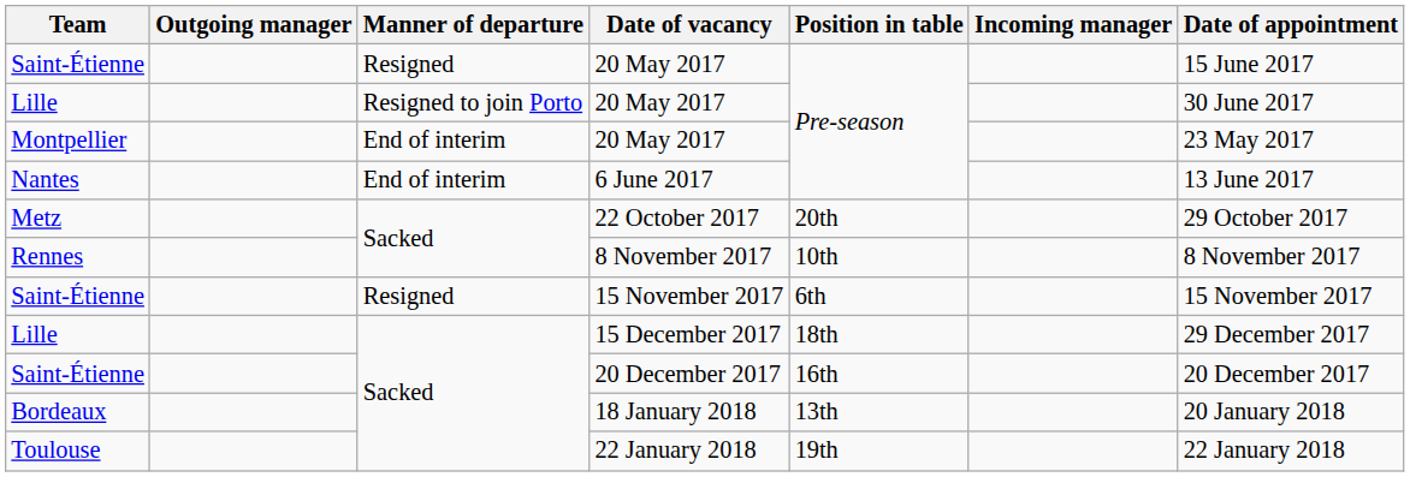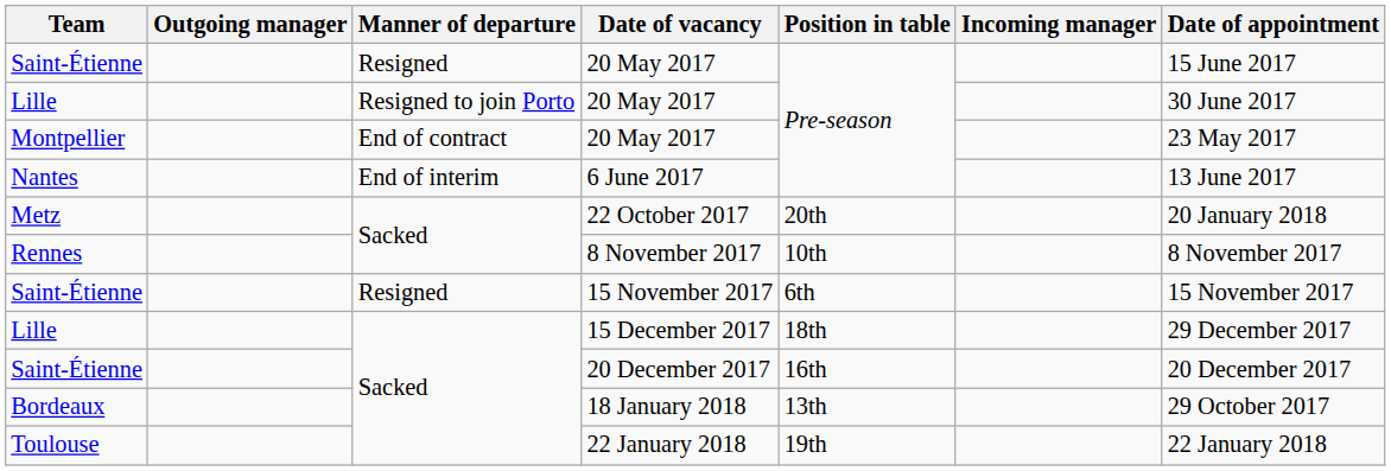Montpellier / 20 May 2017 | Manner of departure: End of interim -> End of contract
22 October 2017 | Date of appointment: 29 October 2017 -> 20 January 2018
18 January 2018 | Date of appointment: 20 January 2018 -> 29 October 2017
